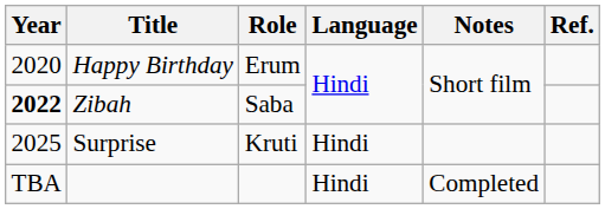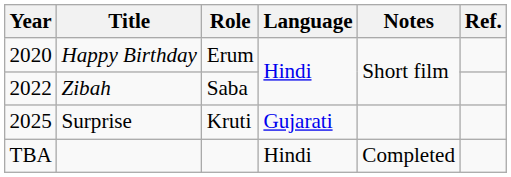Zibah | Year: bold -> normal
Surprise | Language: Hindi -> Gujarati
